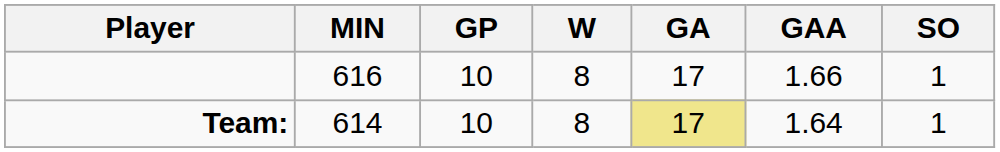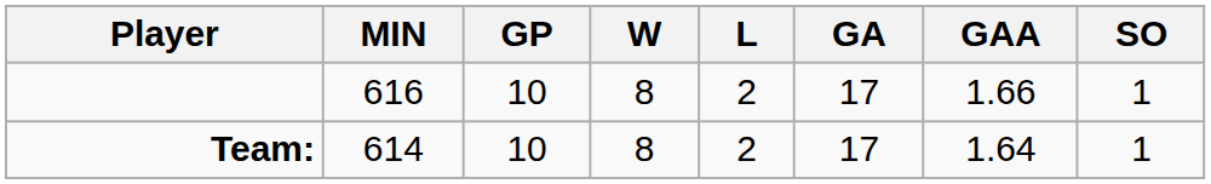+ column: L | 2 | 2
Team: | GA: khaki background -> no background
